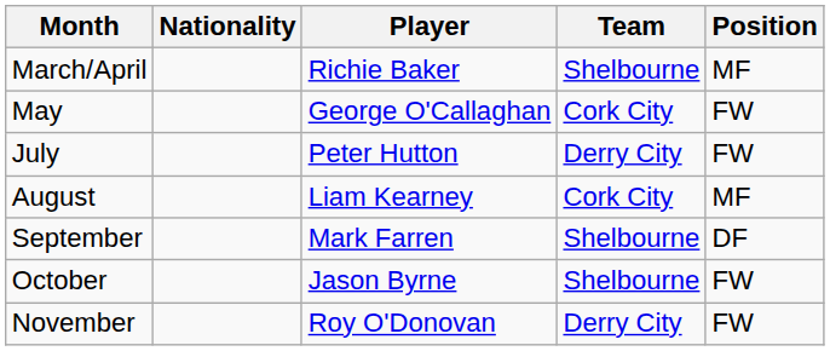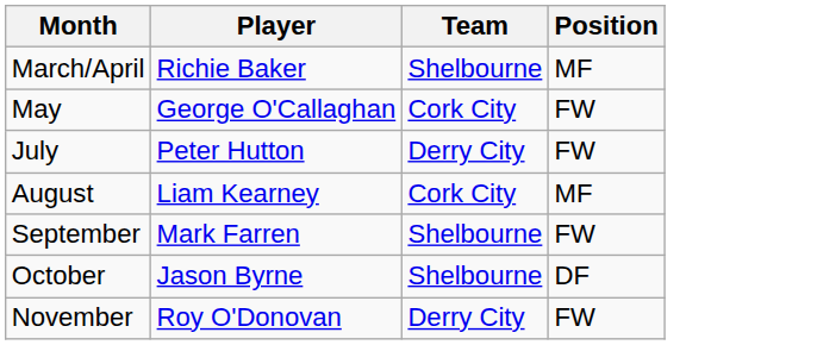- column: Nationality
September | Position: DF -> FW
October | Position: FW -> DF
